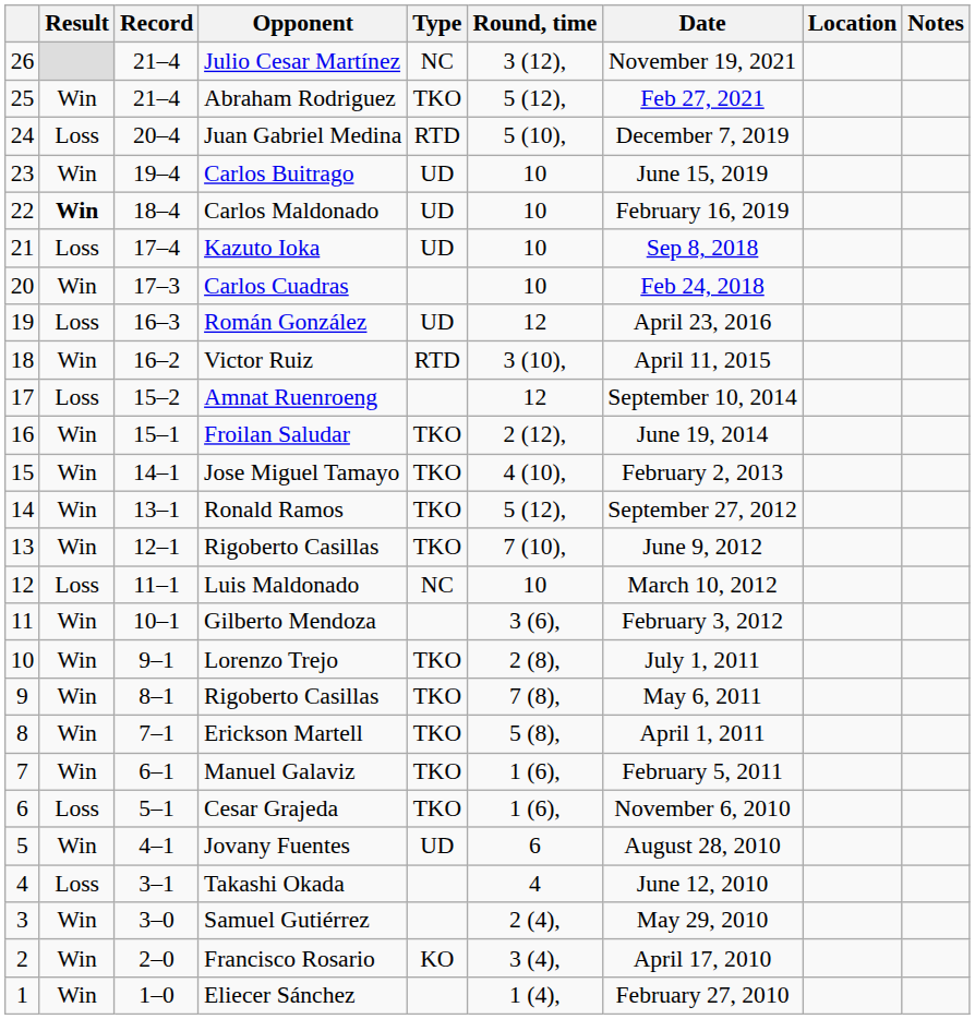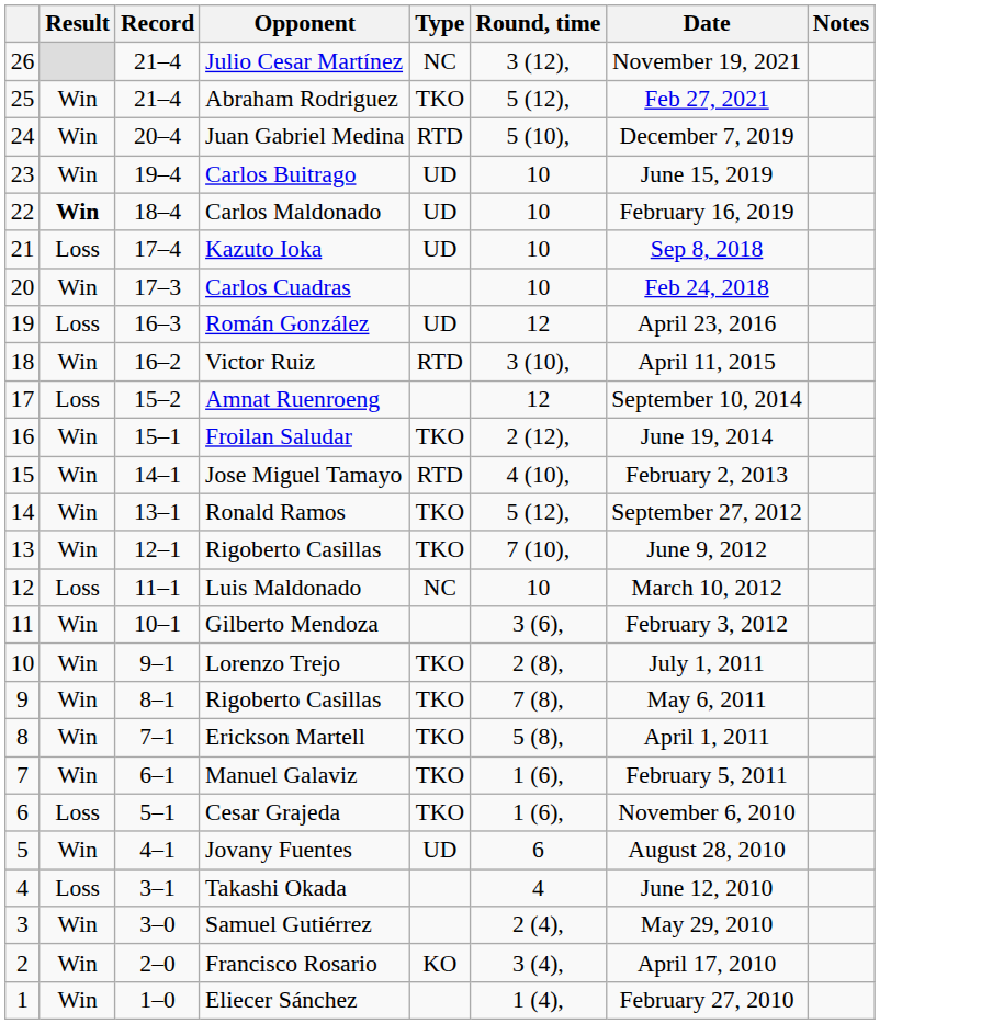- column: Location
Juan Gabriel Medina | Result: Loss -> Win
Jose Miguel Tamayo | Type: TKO -> RTD
